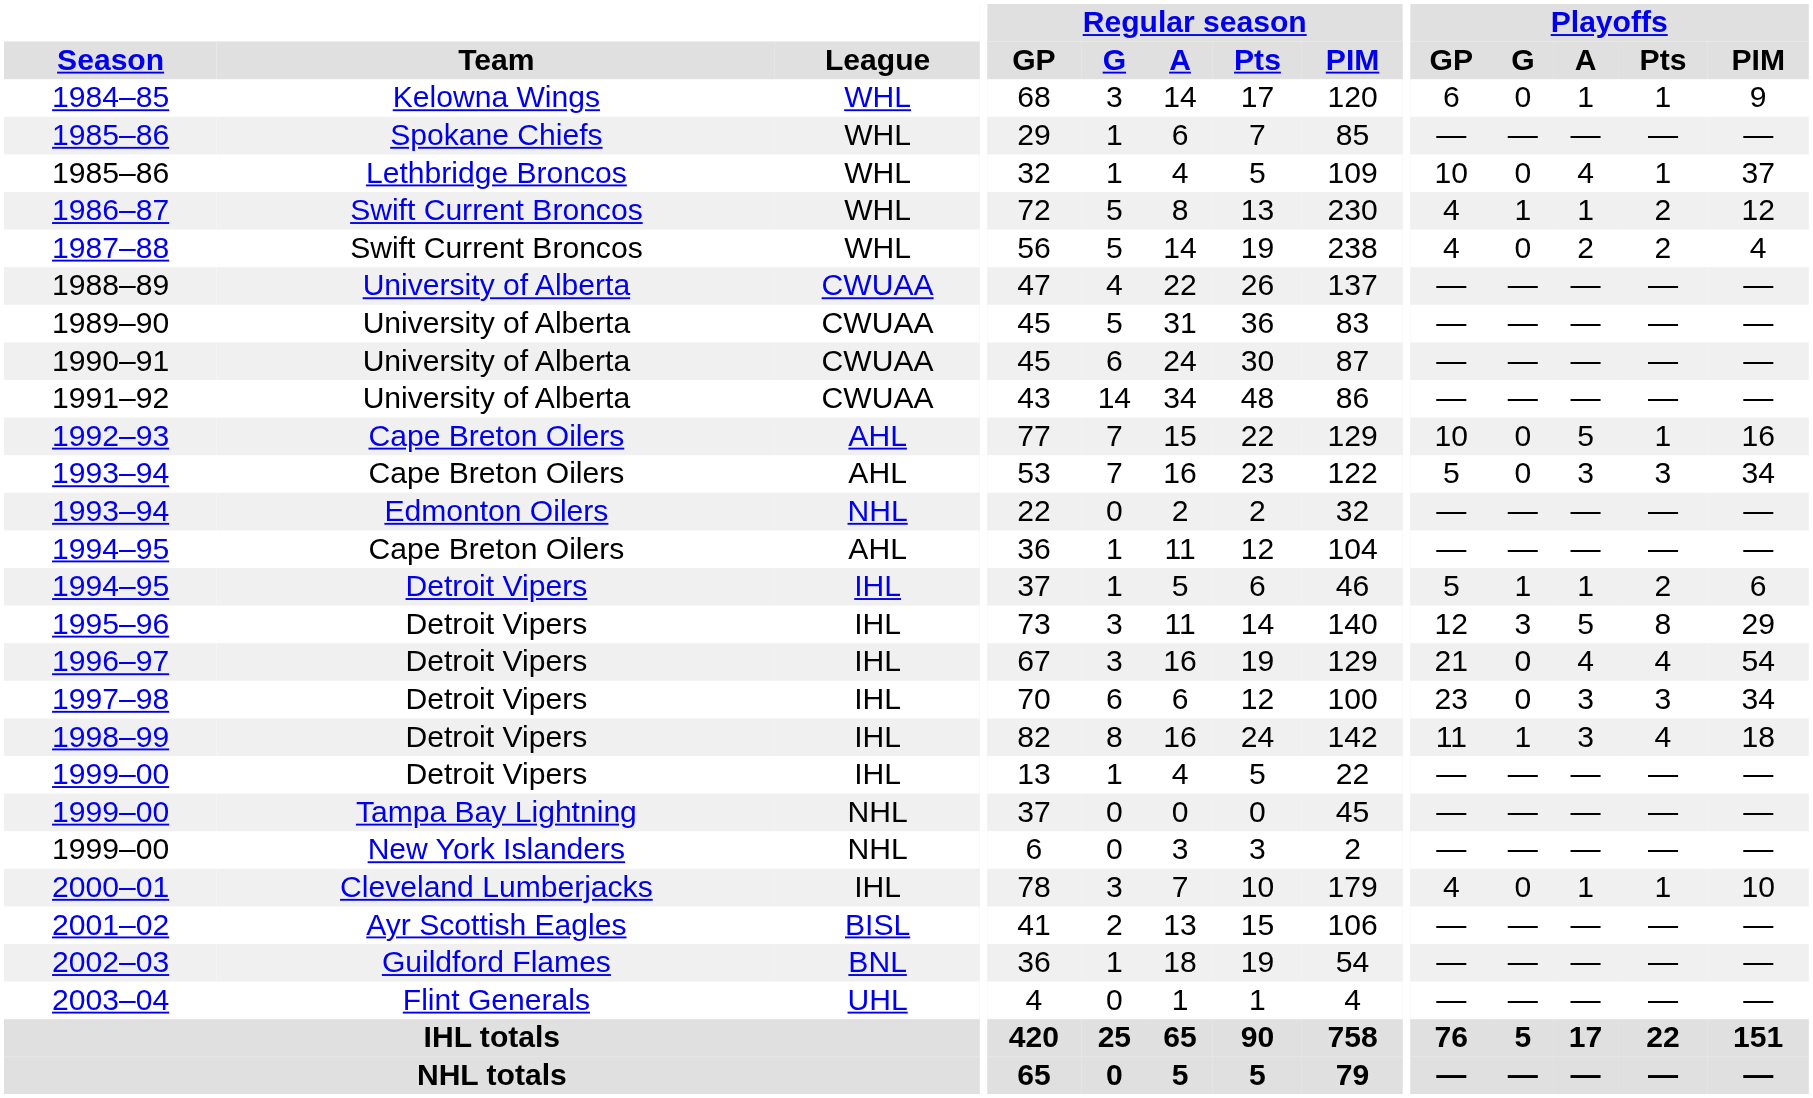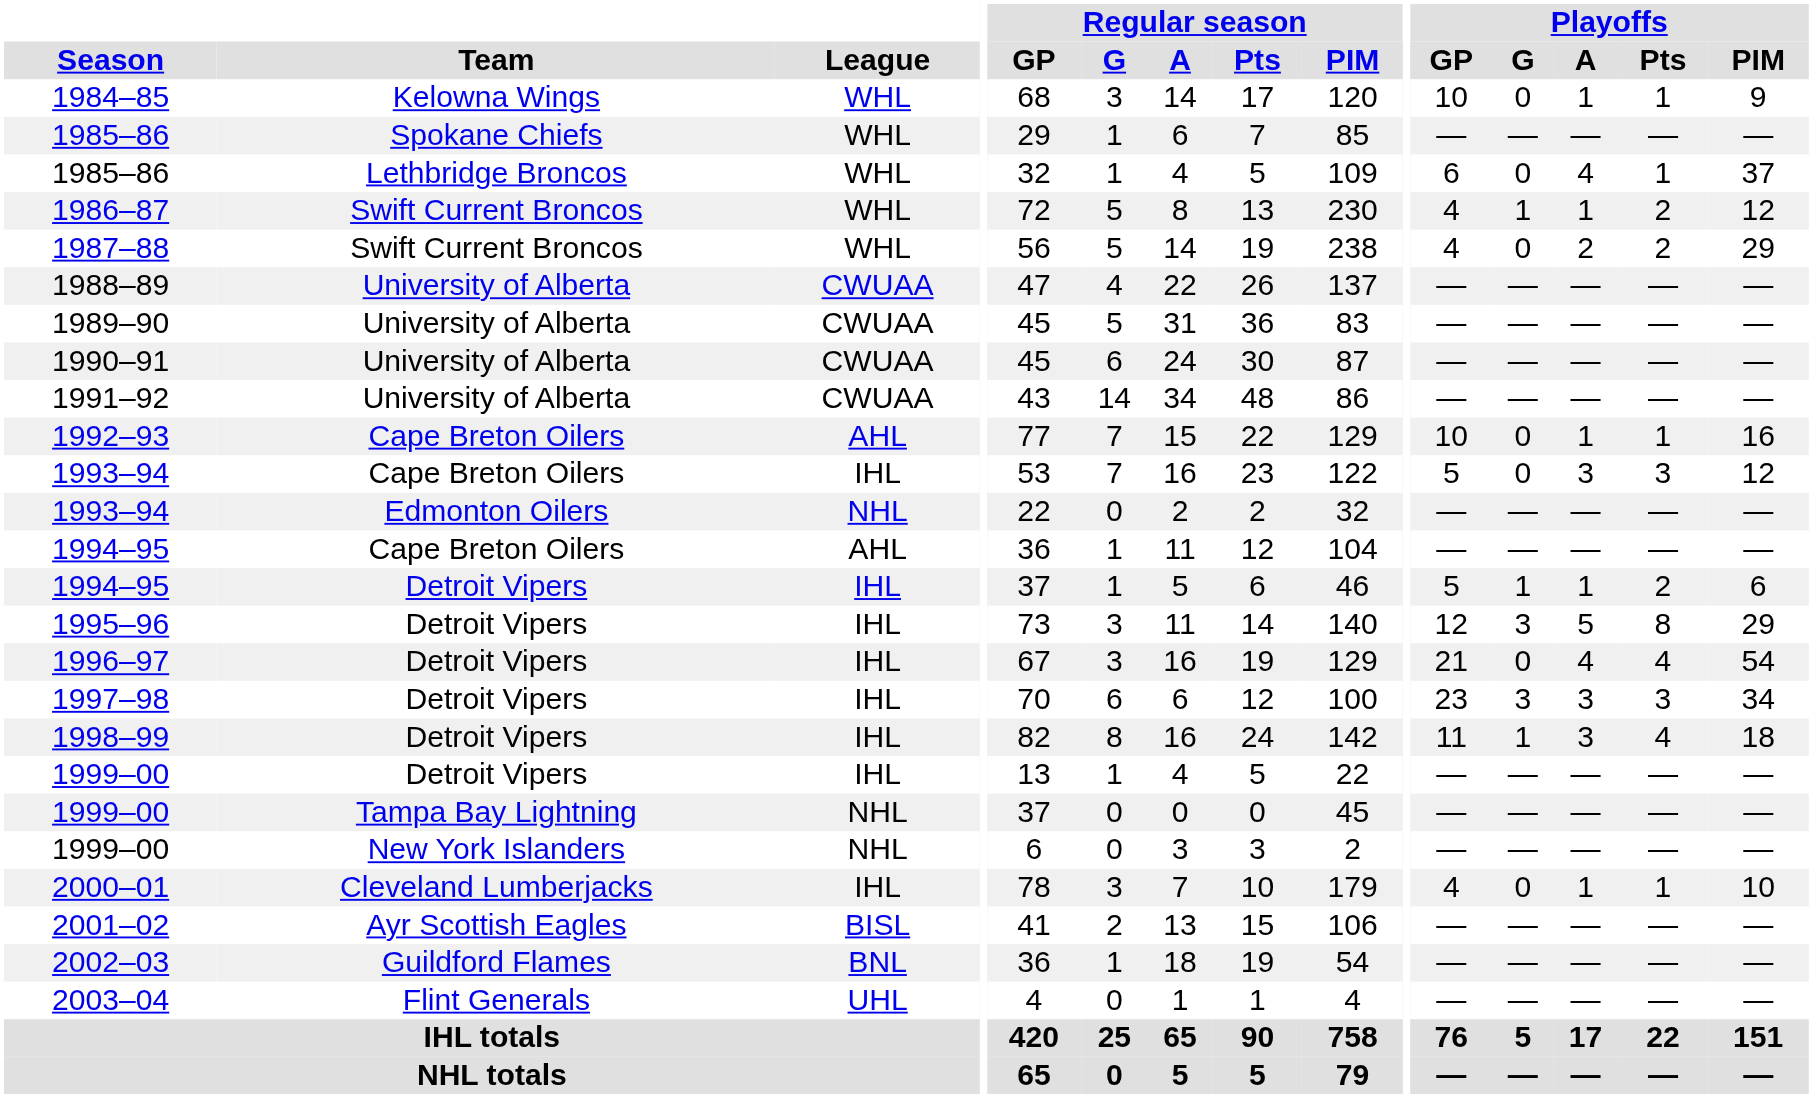1984–85 | Playoffs / GP: 6 -> 10
1985–86 / Lethbridge Broncos | Playoffs / GP: 10 -> 6
1987–88 | Playoffs / PIM: 4 -> 29
1992–93 | Playoffs / A: 5 -> 1
1993–94 / Cape Breton Oilers | League: AHL -> IHL
1993–94 / Cape Breton Oilers | Playoffs / PIM: 34 -> 12
1997–98 | Playoffs / G: 0 -> 3
